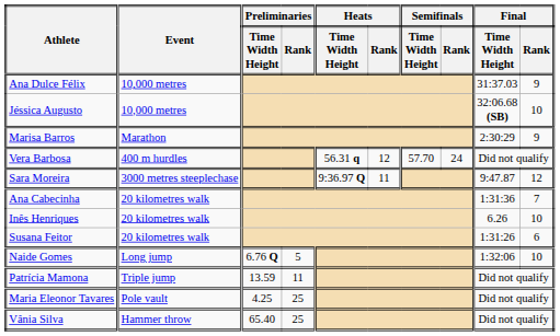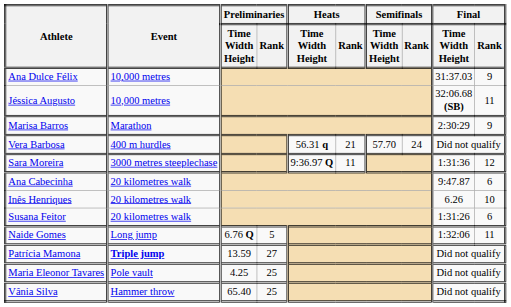Jéssica Augusto | Final / Rank: 10 -> 11
Vera Barbosa | Heats / Rank: 12 -> 21
Sara Moreira | Final / Time Width Height: 9:47.87 -> 1:31:36
Ana Cabecinha | Final / Time Width Height: 1:31:36 -> 9:47.87
Ana Cabecinha | Final / Rank: 7 -> 6
Naide Gomes | Final / Rank: 10 -> 11
Patrícia Mamona | Event: normal -> bold
Patrícia Mamona | Preliminaries / Rank: 11 -> 27
